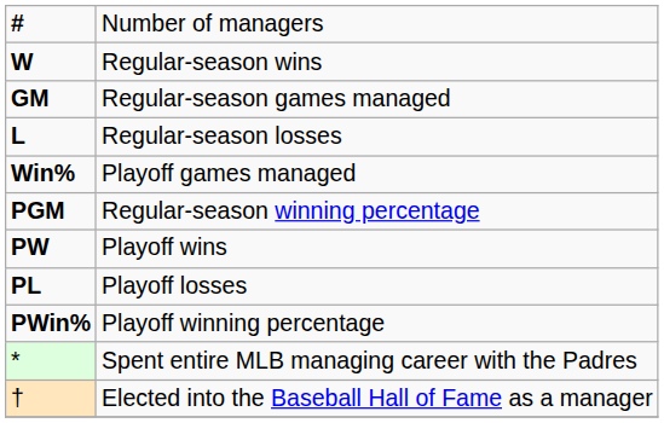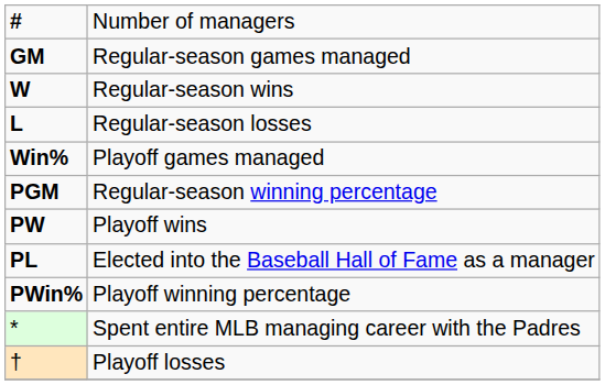rows swapped: GM <-> W
PL | column 2: Playoff losses -> Elected into the Baseball Hall of Fame as a manager
† | column 2: Elected into the Baseball Hall of Fame as a manager -> Playoff losses
